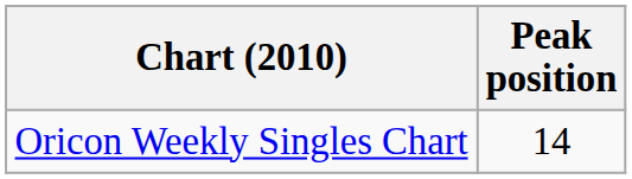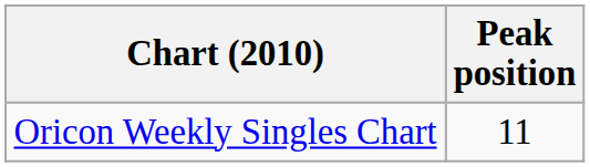Oricon Weekly Singles Chart | Peak position: 14 -> 11
